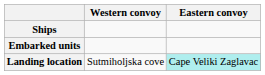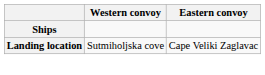- row: Embarked units
Landing location | Eastern convoy: paleturquoise background -> no background
